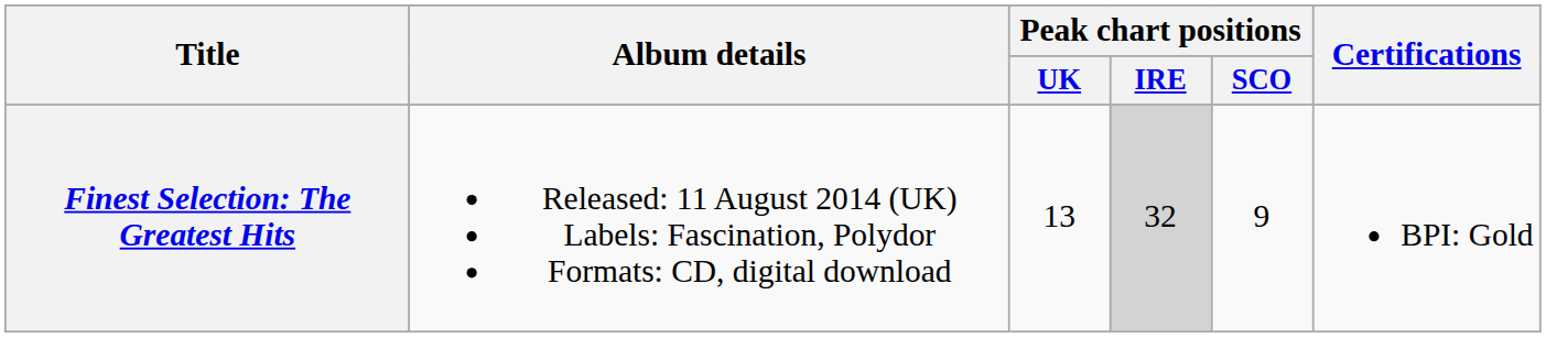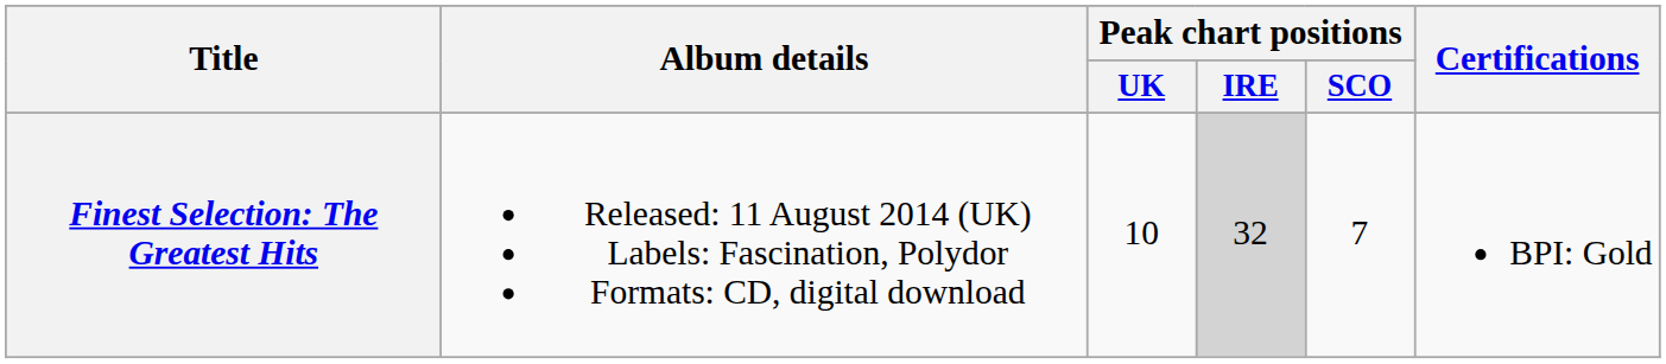Finest Selection: The Greatest Hits | Peak chart positions / UK: 13 -> 10
Finest Selection: The Greatest Hits | Peak chart positions / SCO: 9 -> 7
